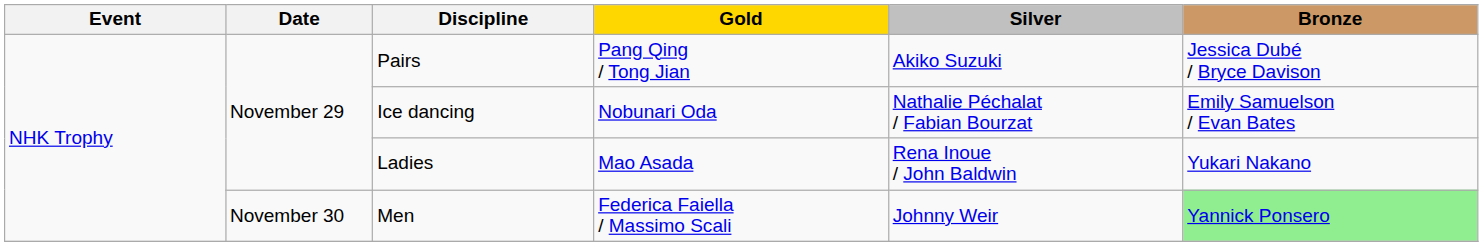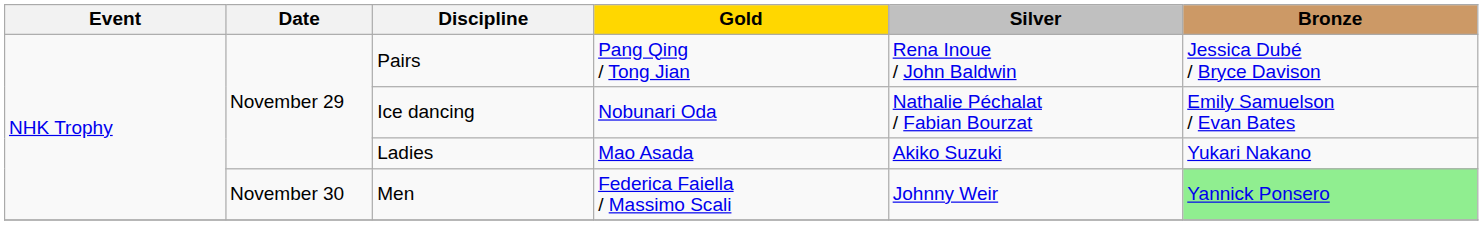Pairs | Silver: Akiko Suzuki -> Rena Inoue / John Baldwin
Ladies | Silver: Rena Inoue / John Baldwin -> Akiko Suzuki
